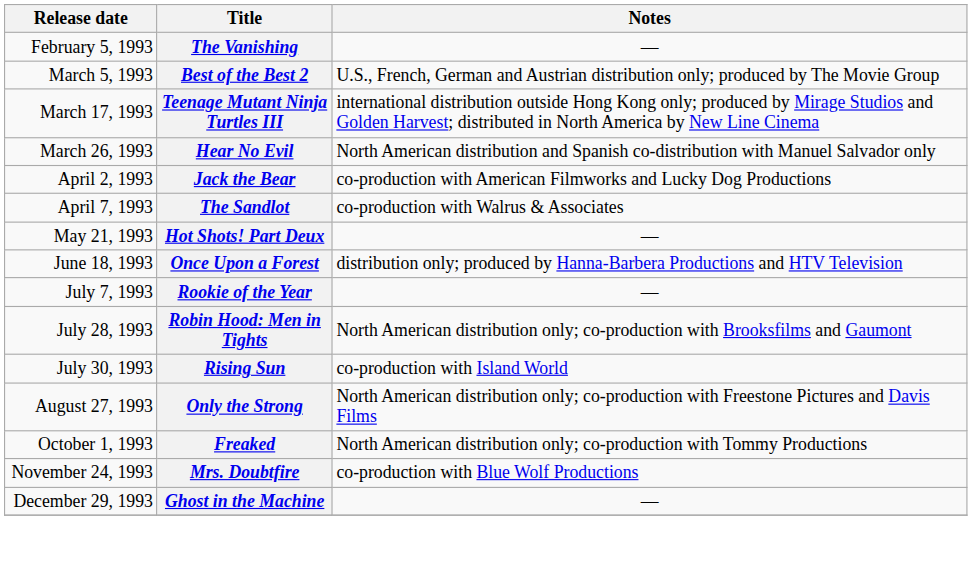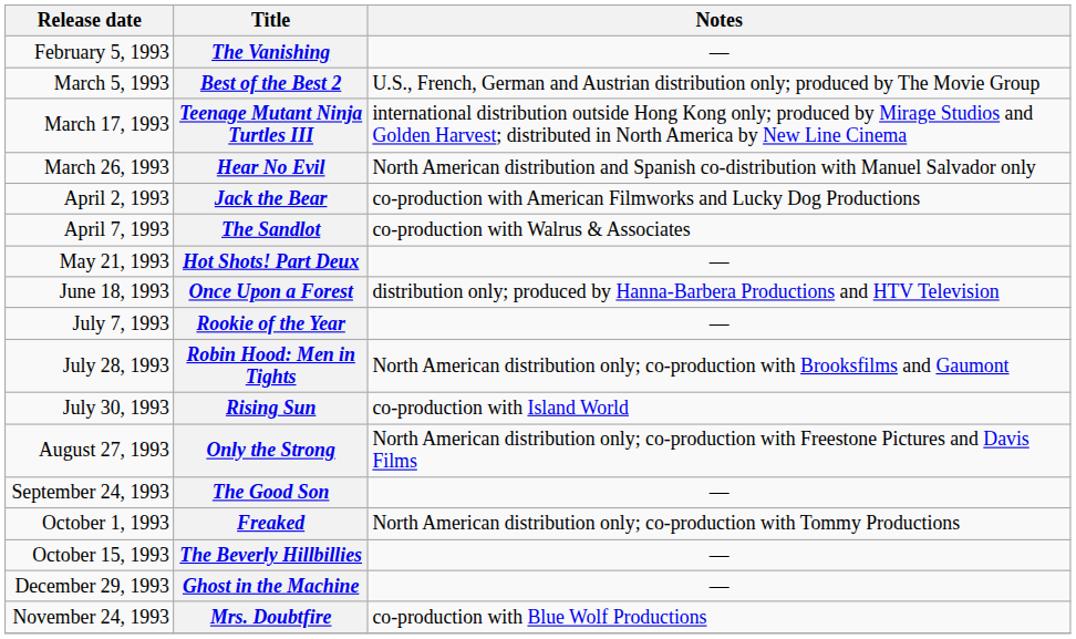+ row: September 24, 1993 | The Good Son | —
+ row: October 15, 1993 | The Beverly Hillbillies | —
rows swapped: Mrs. Doubtfire <-> Ghost in the Machine
